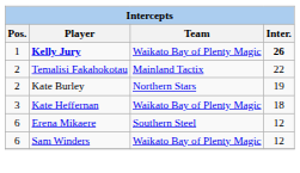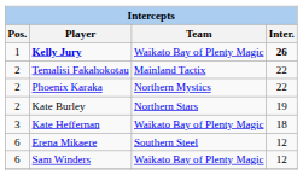+ row: 2 | Phoenix Karaka | Northern Mystics | 22
